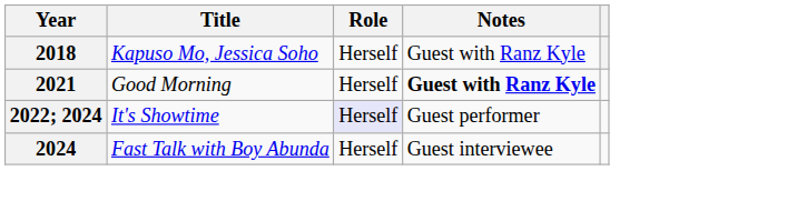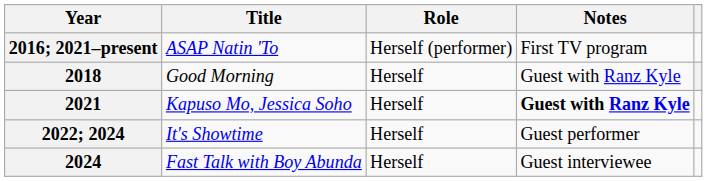+ row: 2016; 2021–present | ASAP Natin 'To | Herself (performer) | First TV program
2018 | Title: Kapuso Mo, Jessica Soho -> Good Morning
2021 | Title: Good Morning -> Kapuso Mo, Jessica Soho
2022; 2024 | Role: lavender background -> no background
